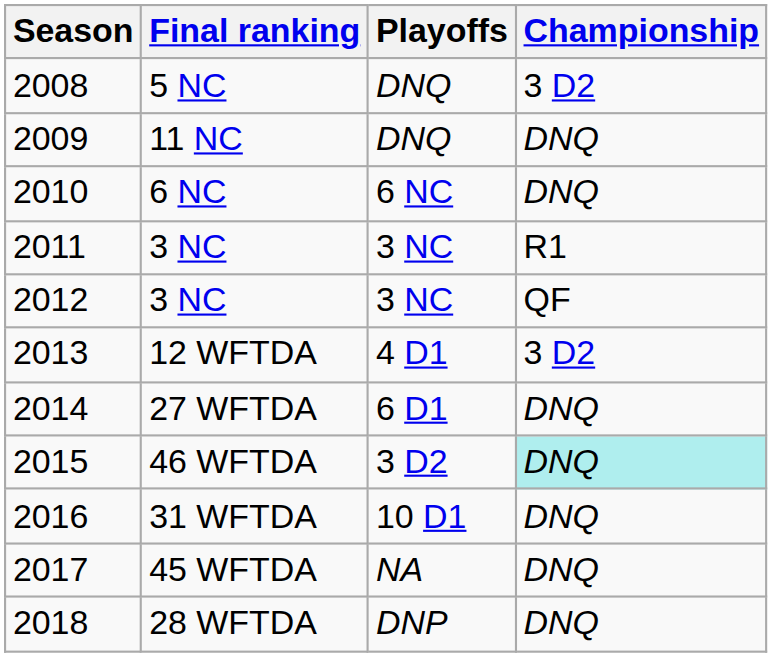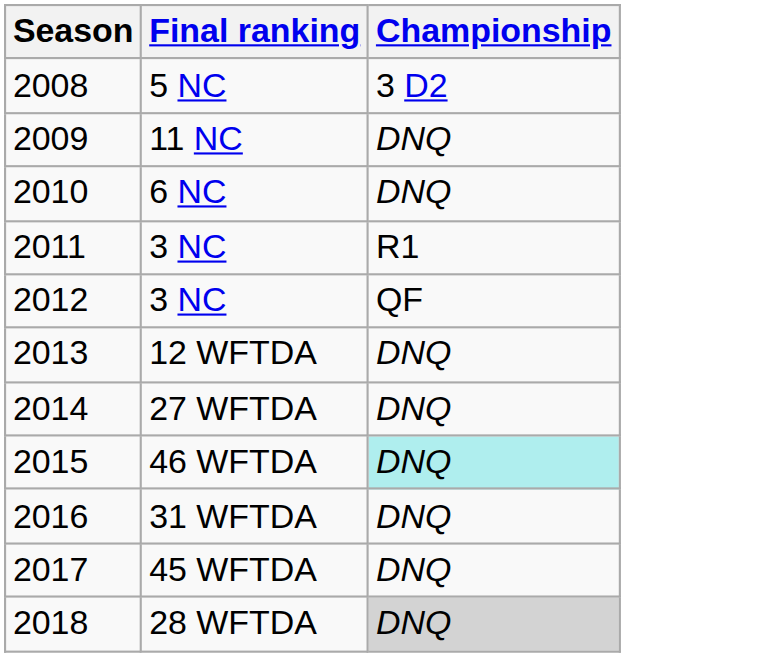- column: Playoffs | DNQ | DNQ | 6 NC | 3 NC | 3 NC | 4 D1 | 6 D1 | 3 D2 | 10 D1 | NA | DNP
12 WFTDA | Championship: 3 D2 -> DNQ
28 WFTDA | Championship: no background -> lightgrey background
